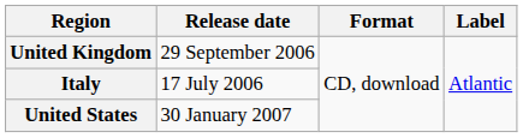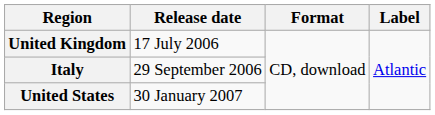United Kingdom | Release date: 29 September 2006 -> 17 July 2006
Italy | Release date: 17 July 2006 -> 29 September 2006
